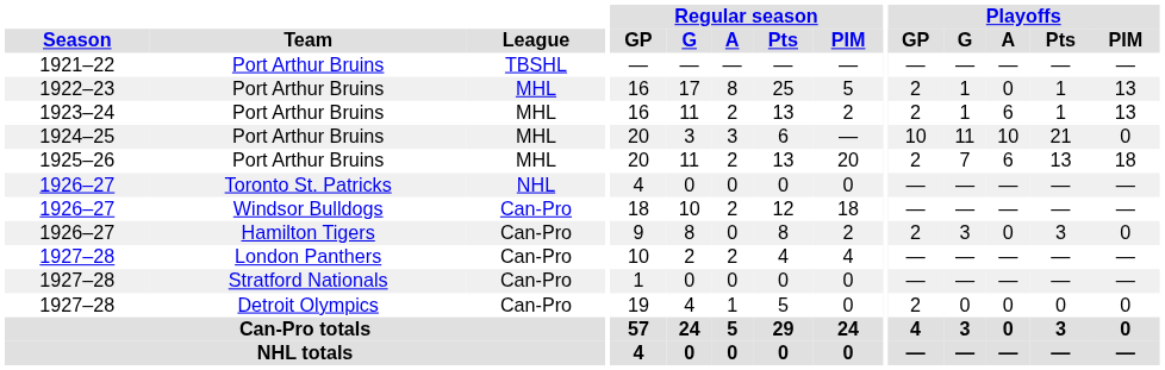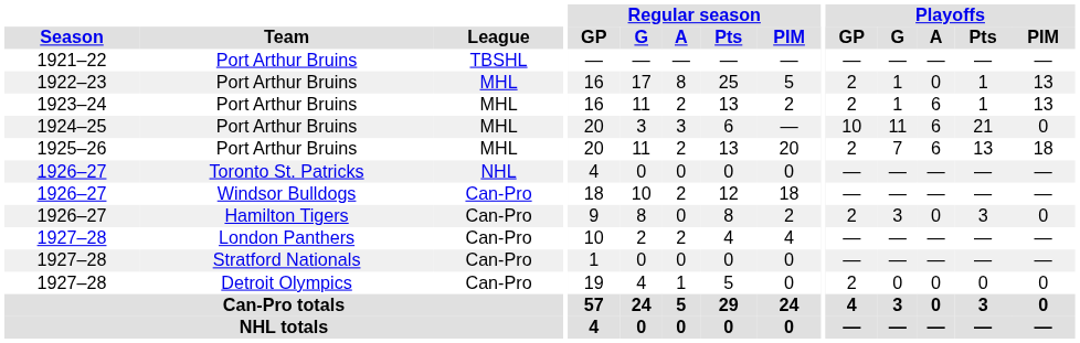1924–25 | Playoffs / A: 10 -> 6
